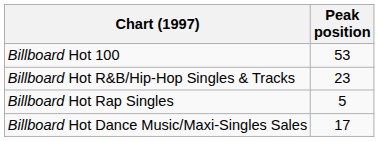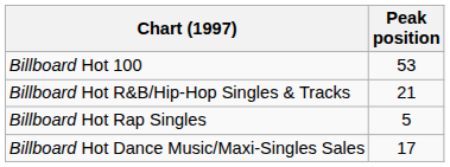Billboard Hot R&B/Hip-Hop Singles & Tracks | Peak position: 23 -> 21
